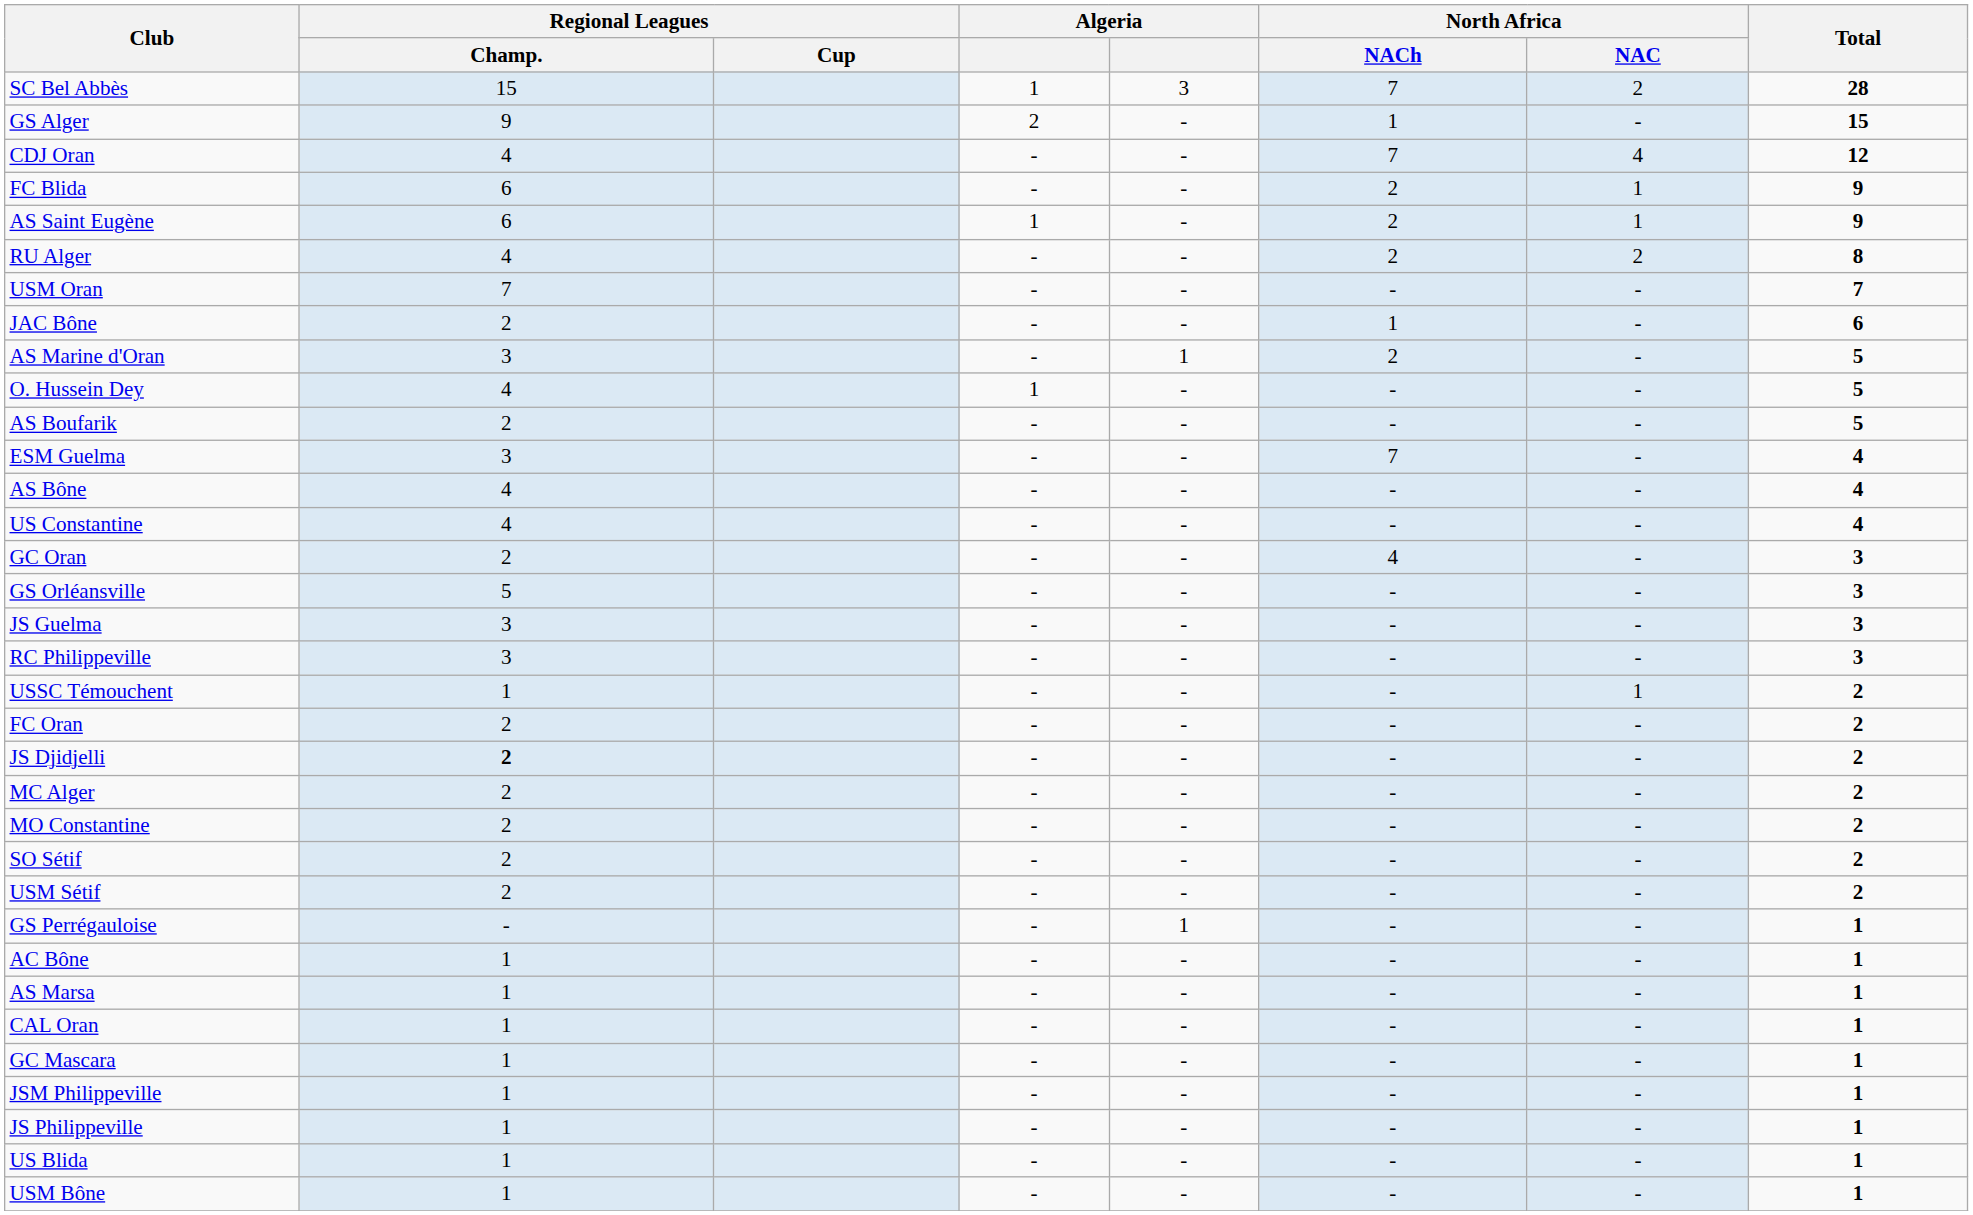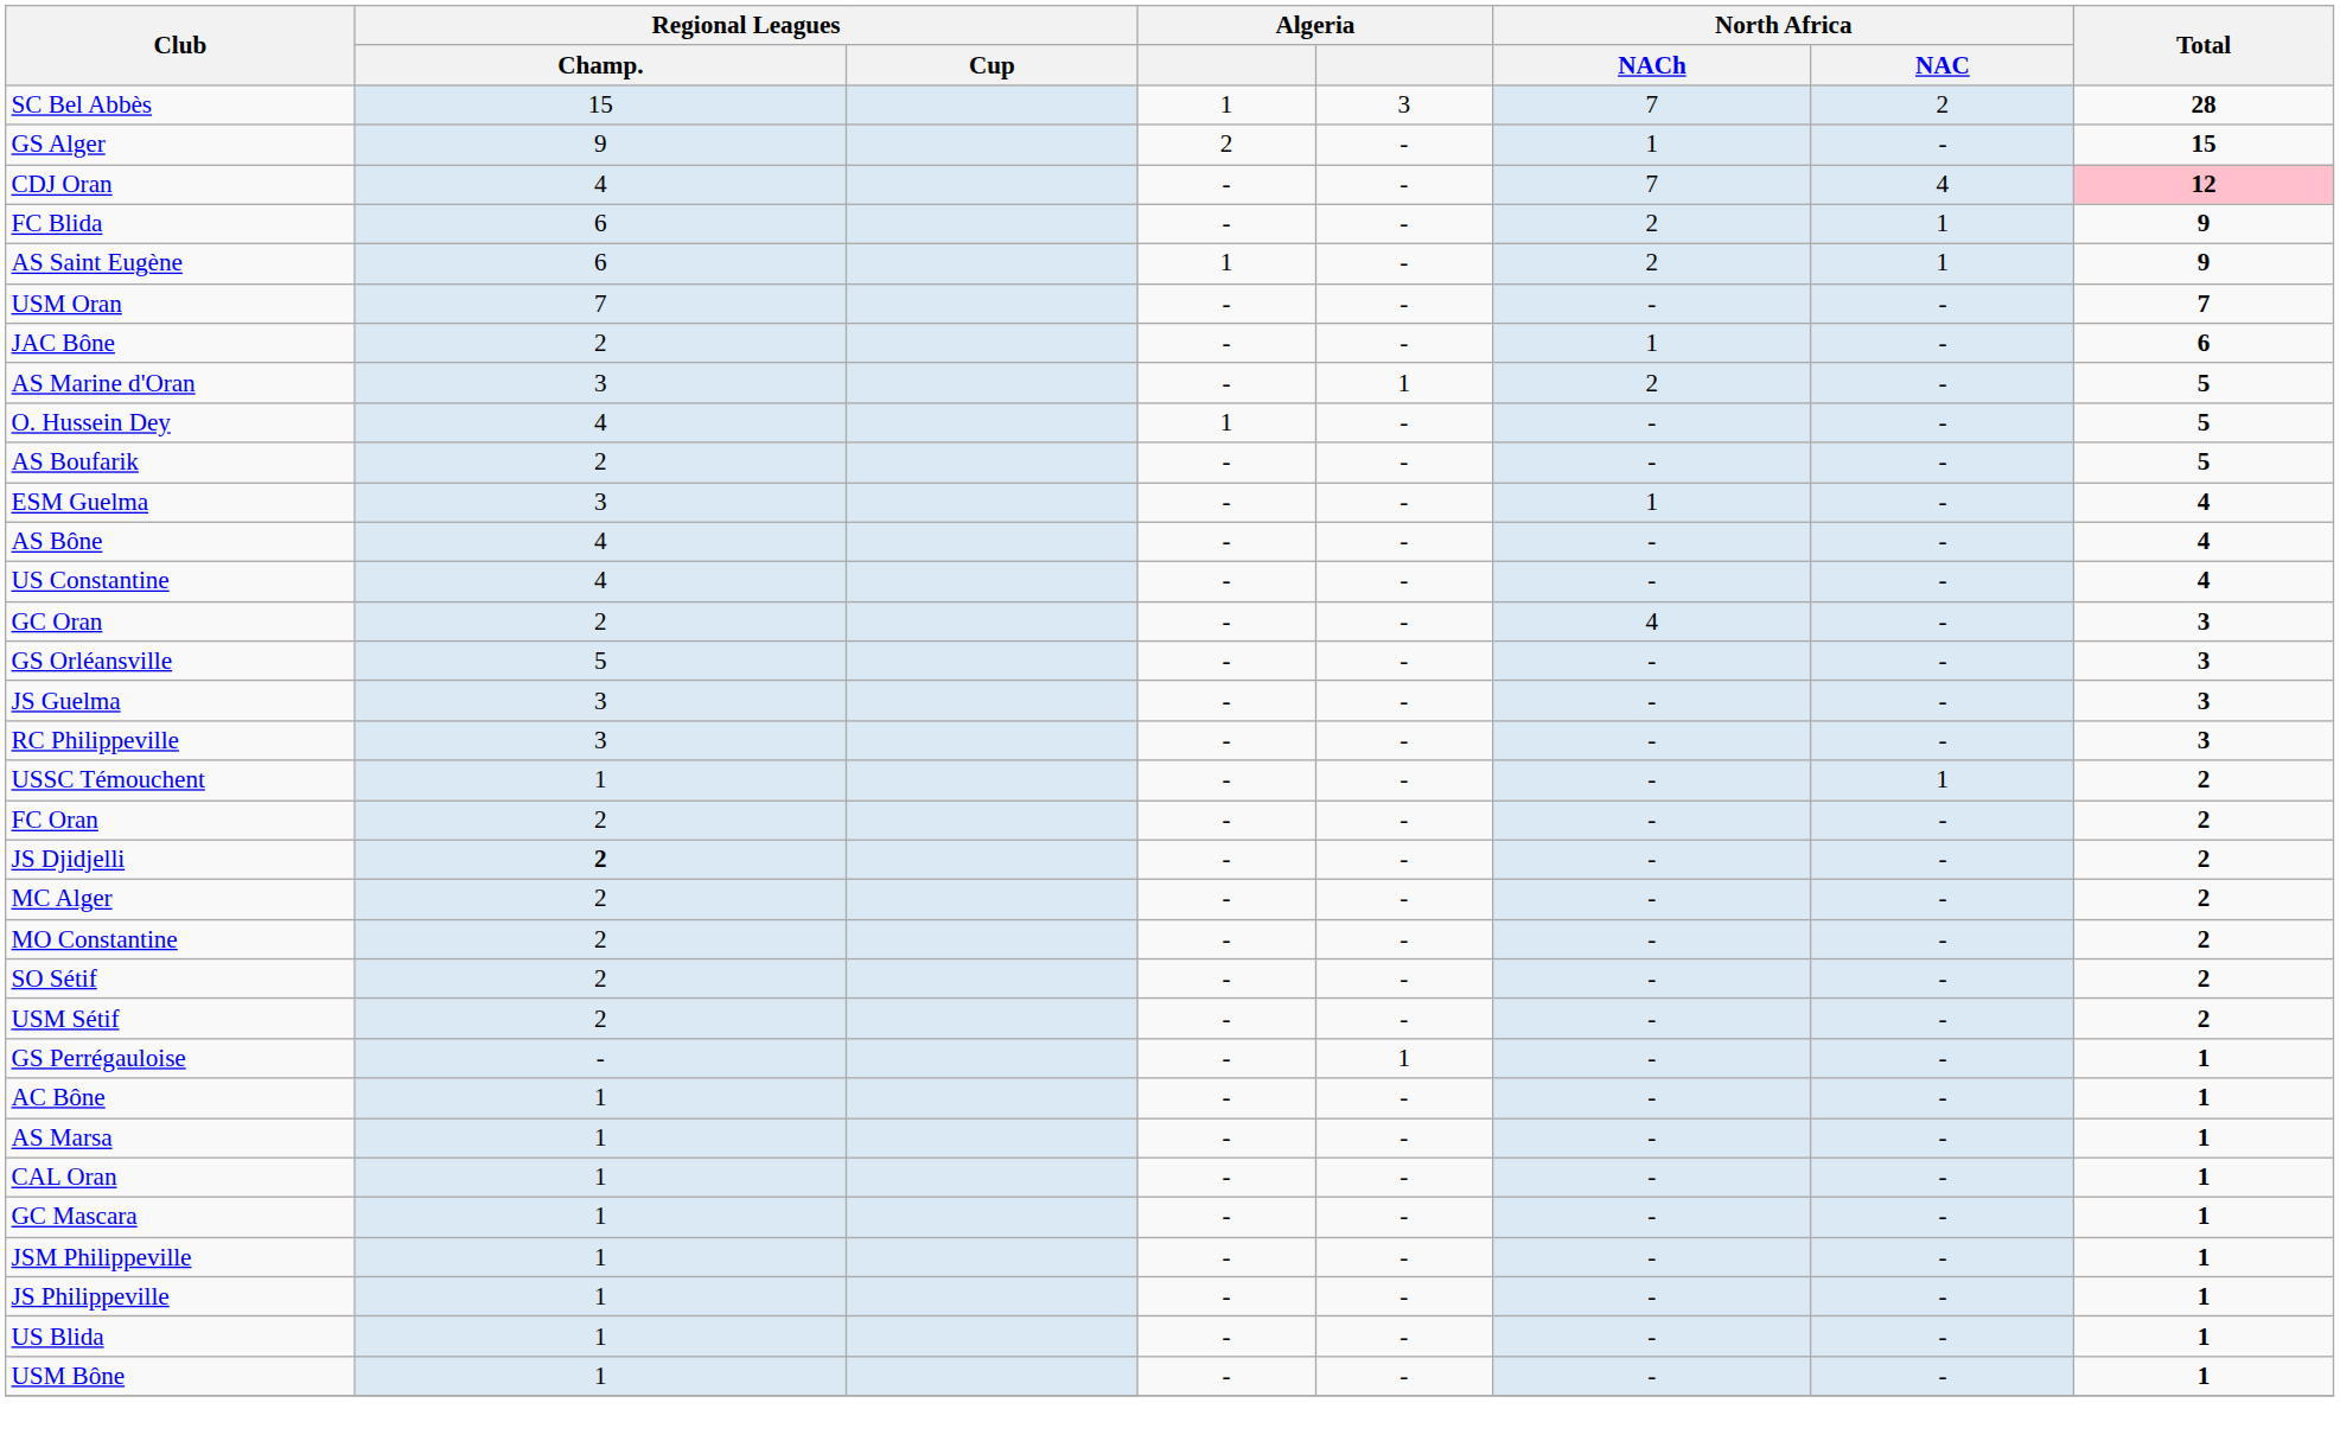CDJ Oran | Total: no background -> pink background
- row: RU Alger | 4 | - | - | 2 | 2 | 8
ESM Guelma | North Africa / NACh: 7 -> 1
